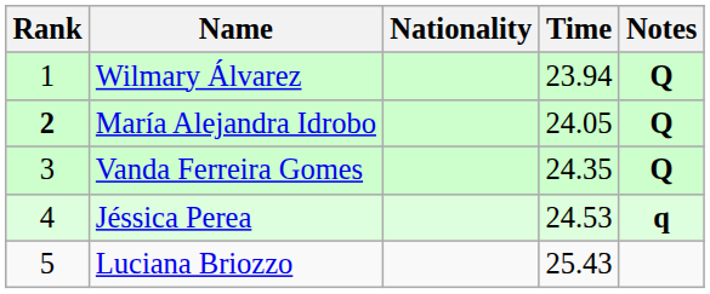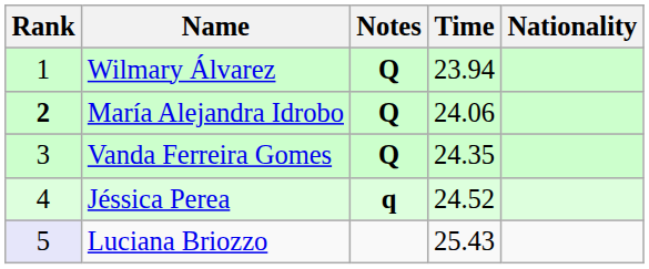columns swapped: Nationality <-> Notes
María Alejandra Idrobo | Time: 24.05 -> 24.06
Jéssica Perea | Time: 24.53 -> 24.52
Luciana Briozzo | Rank: no background -> lavender background
